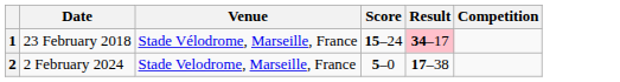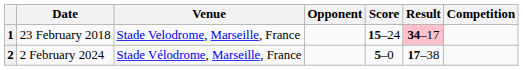+ column: Opponent
1 | Venue: Stade Vélodrome, Marseille, France -> Stade Velodrome, Marseille, France
2 | Venue: Stade Velodrome, Marseille, France -> Stade Vélodrome, Marseille, France
